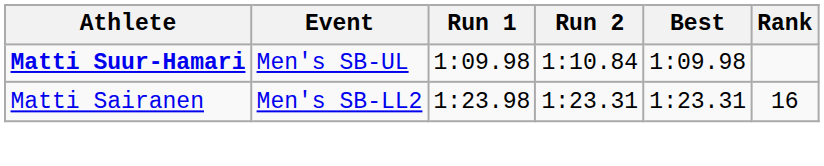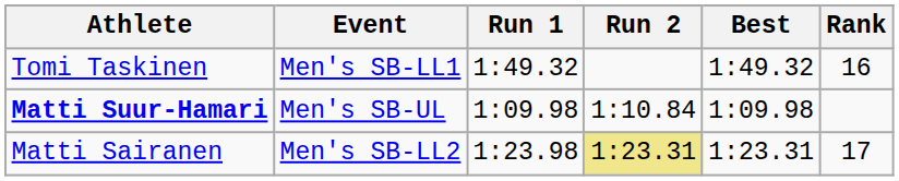+ row: Tomi Taskinen | Men's SB-LL1 | 1:49.32 | 1:49.32 | 16
Matti Sairanen | Run 2: no background -> khaki background
Matti Sairanen | Rank: 16 -> 17
